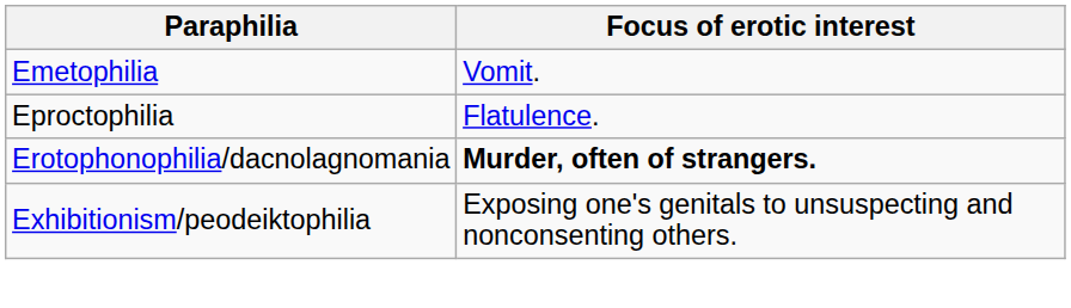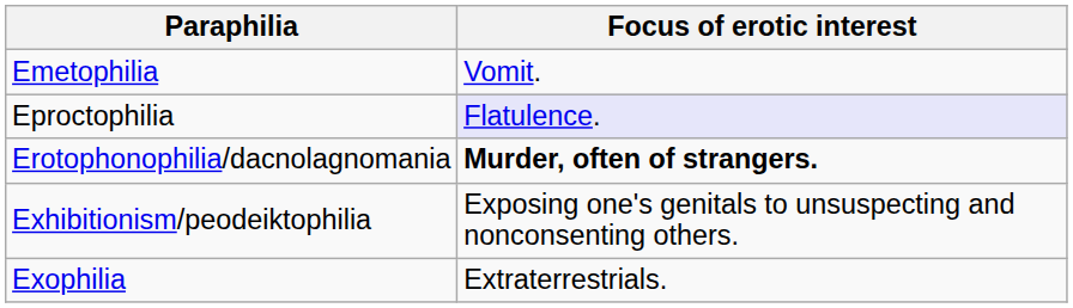Eproctophilia | Focus of erotic interest: no background -> lavender background
+ row: Exophilia | Extraterrestrials.
